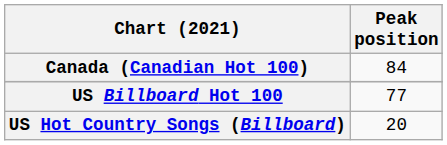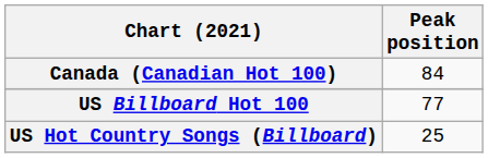US Hot Country Songs (Billboard) | Peak position: 20 -> 25
